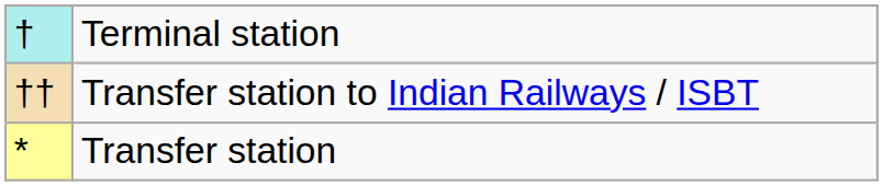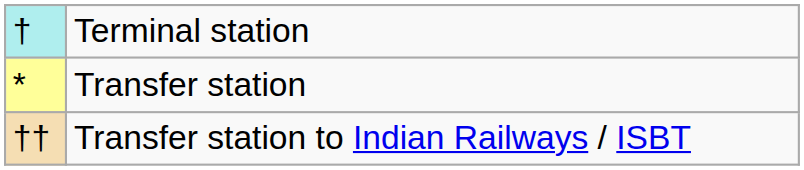rows swapped: Transfer station <-> Transfer station to Indian Railways / ISBT
